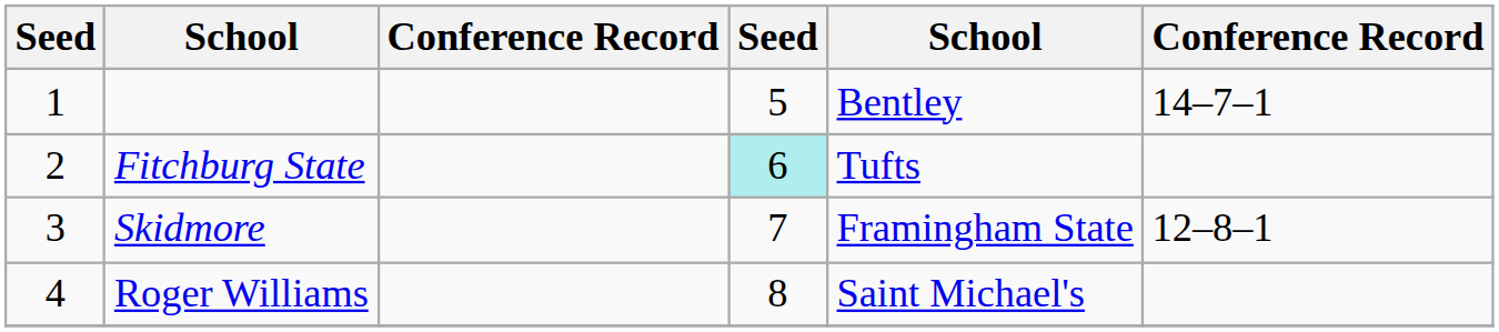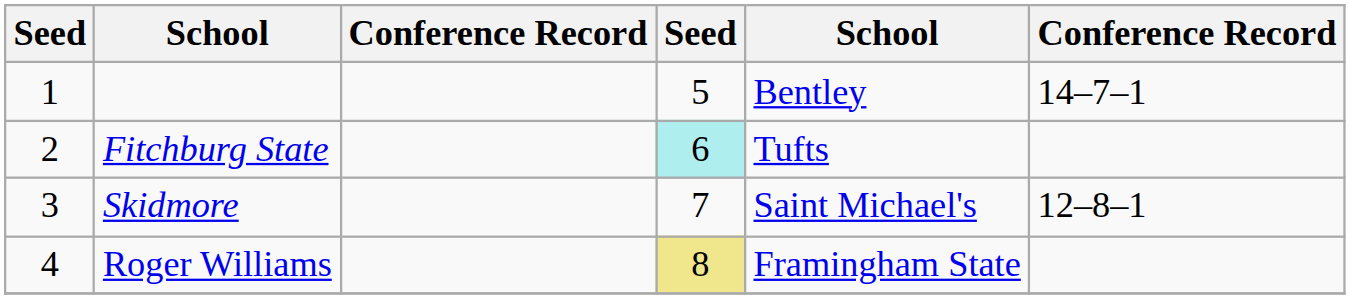Skidmore | column 5: Framingham State -> Saint Michael's
Roger Williams | column 4: no background -> khaki background
Roger Williams | column 5: Saint Michael's -> Framingham State
